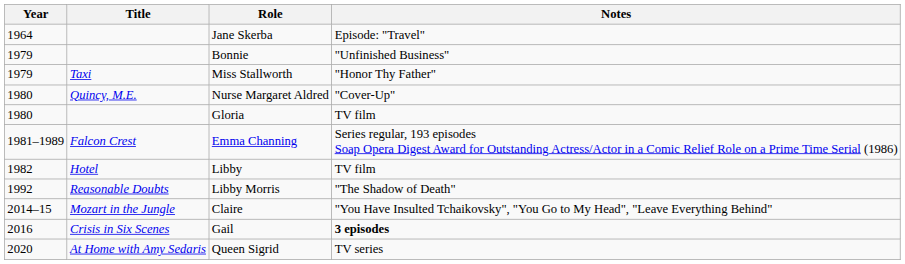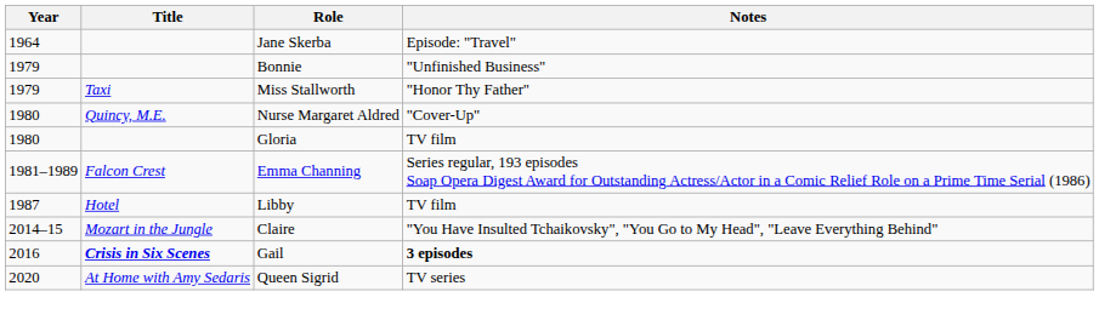Libby | Year: 1982 -> 1987
- row: 1992 | Reasonable Doubts | Libby Morris | "The Shadow of Death"
Gail | Title: normal -> bold
